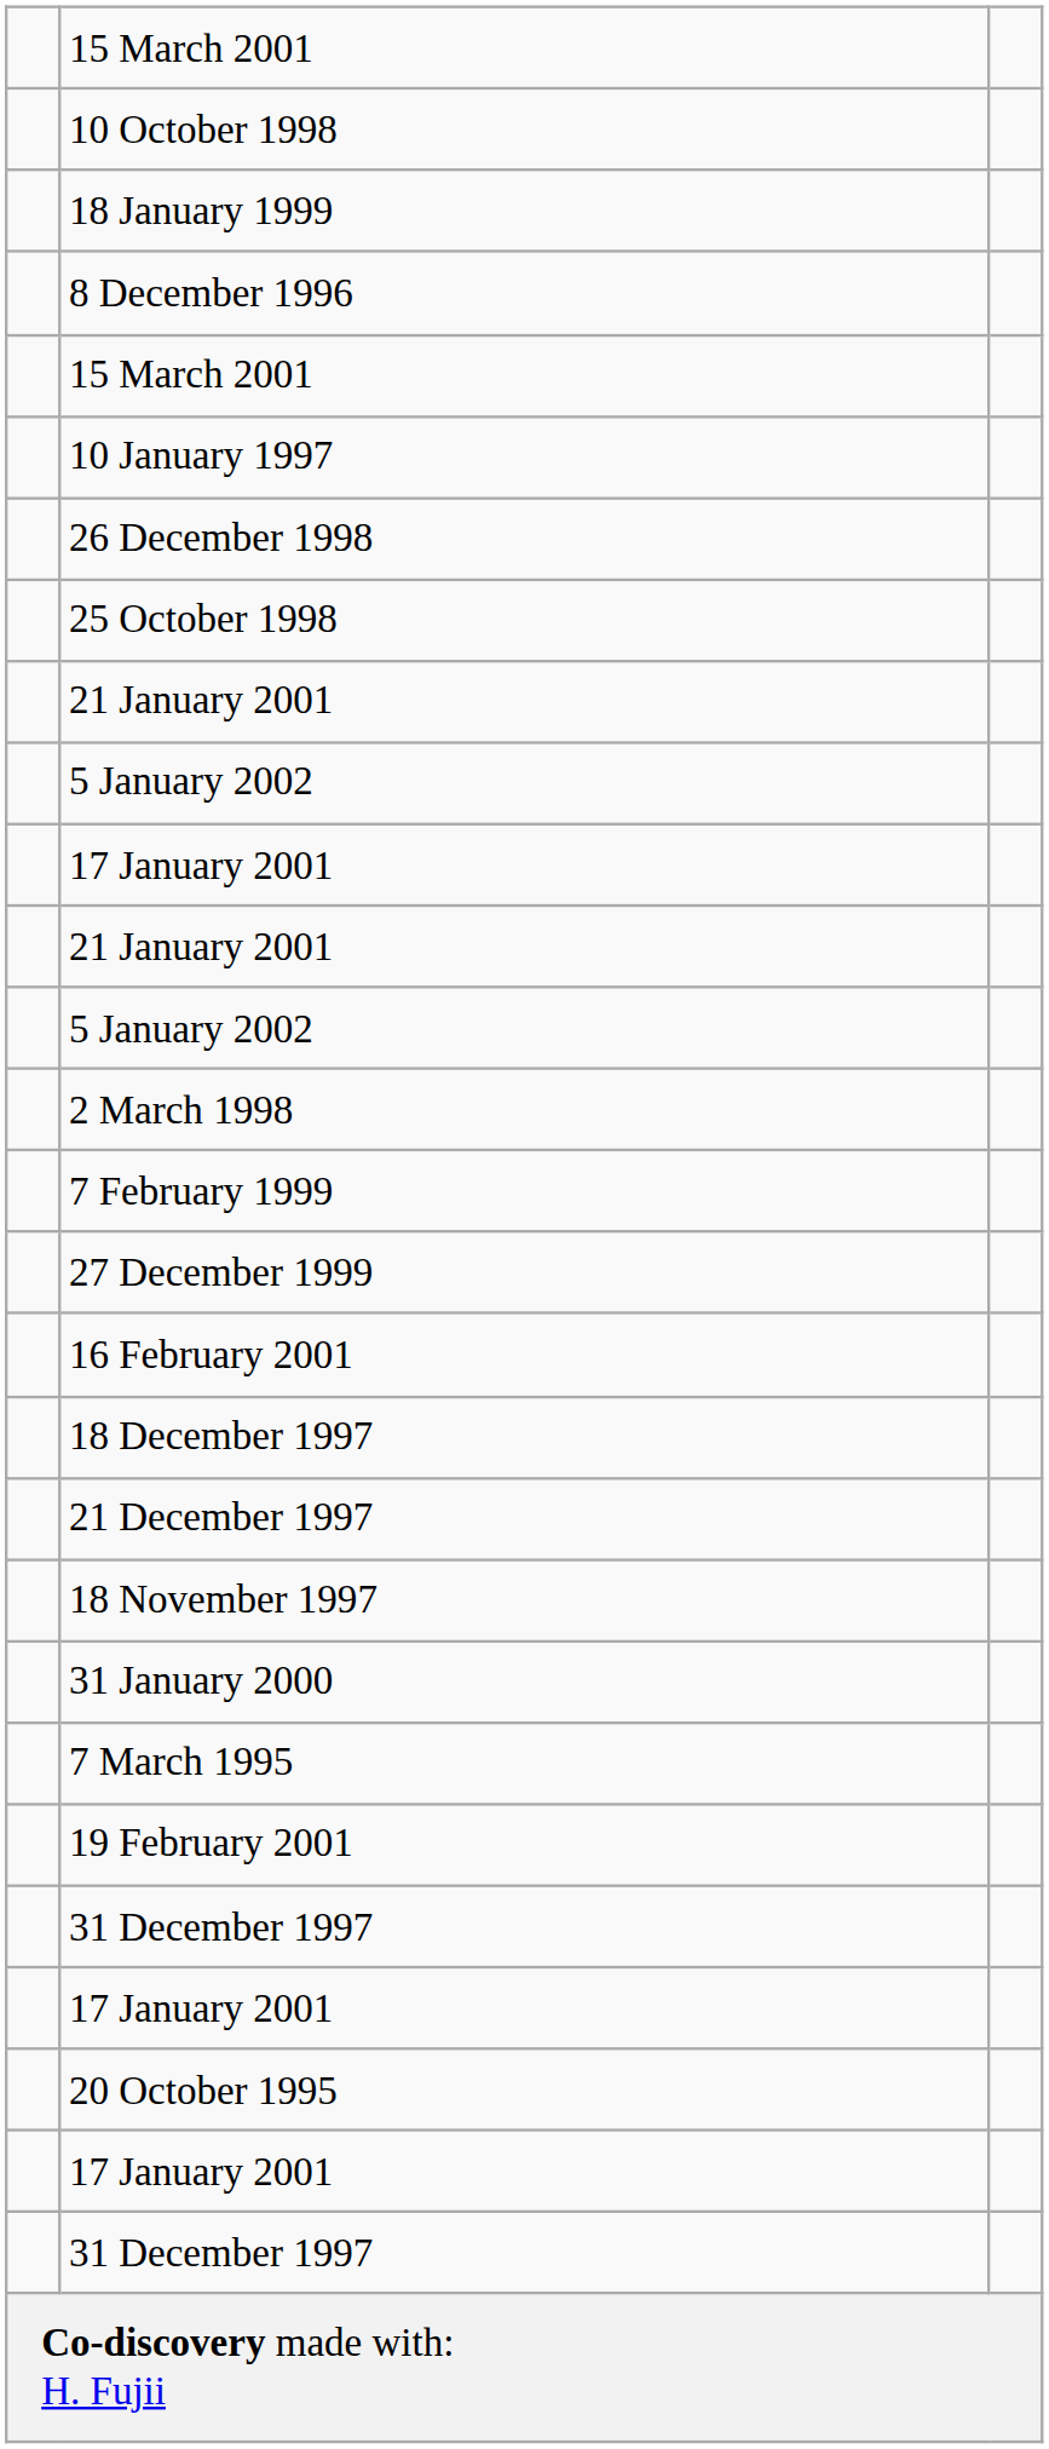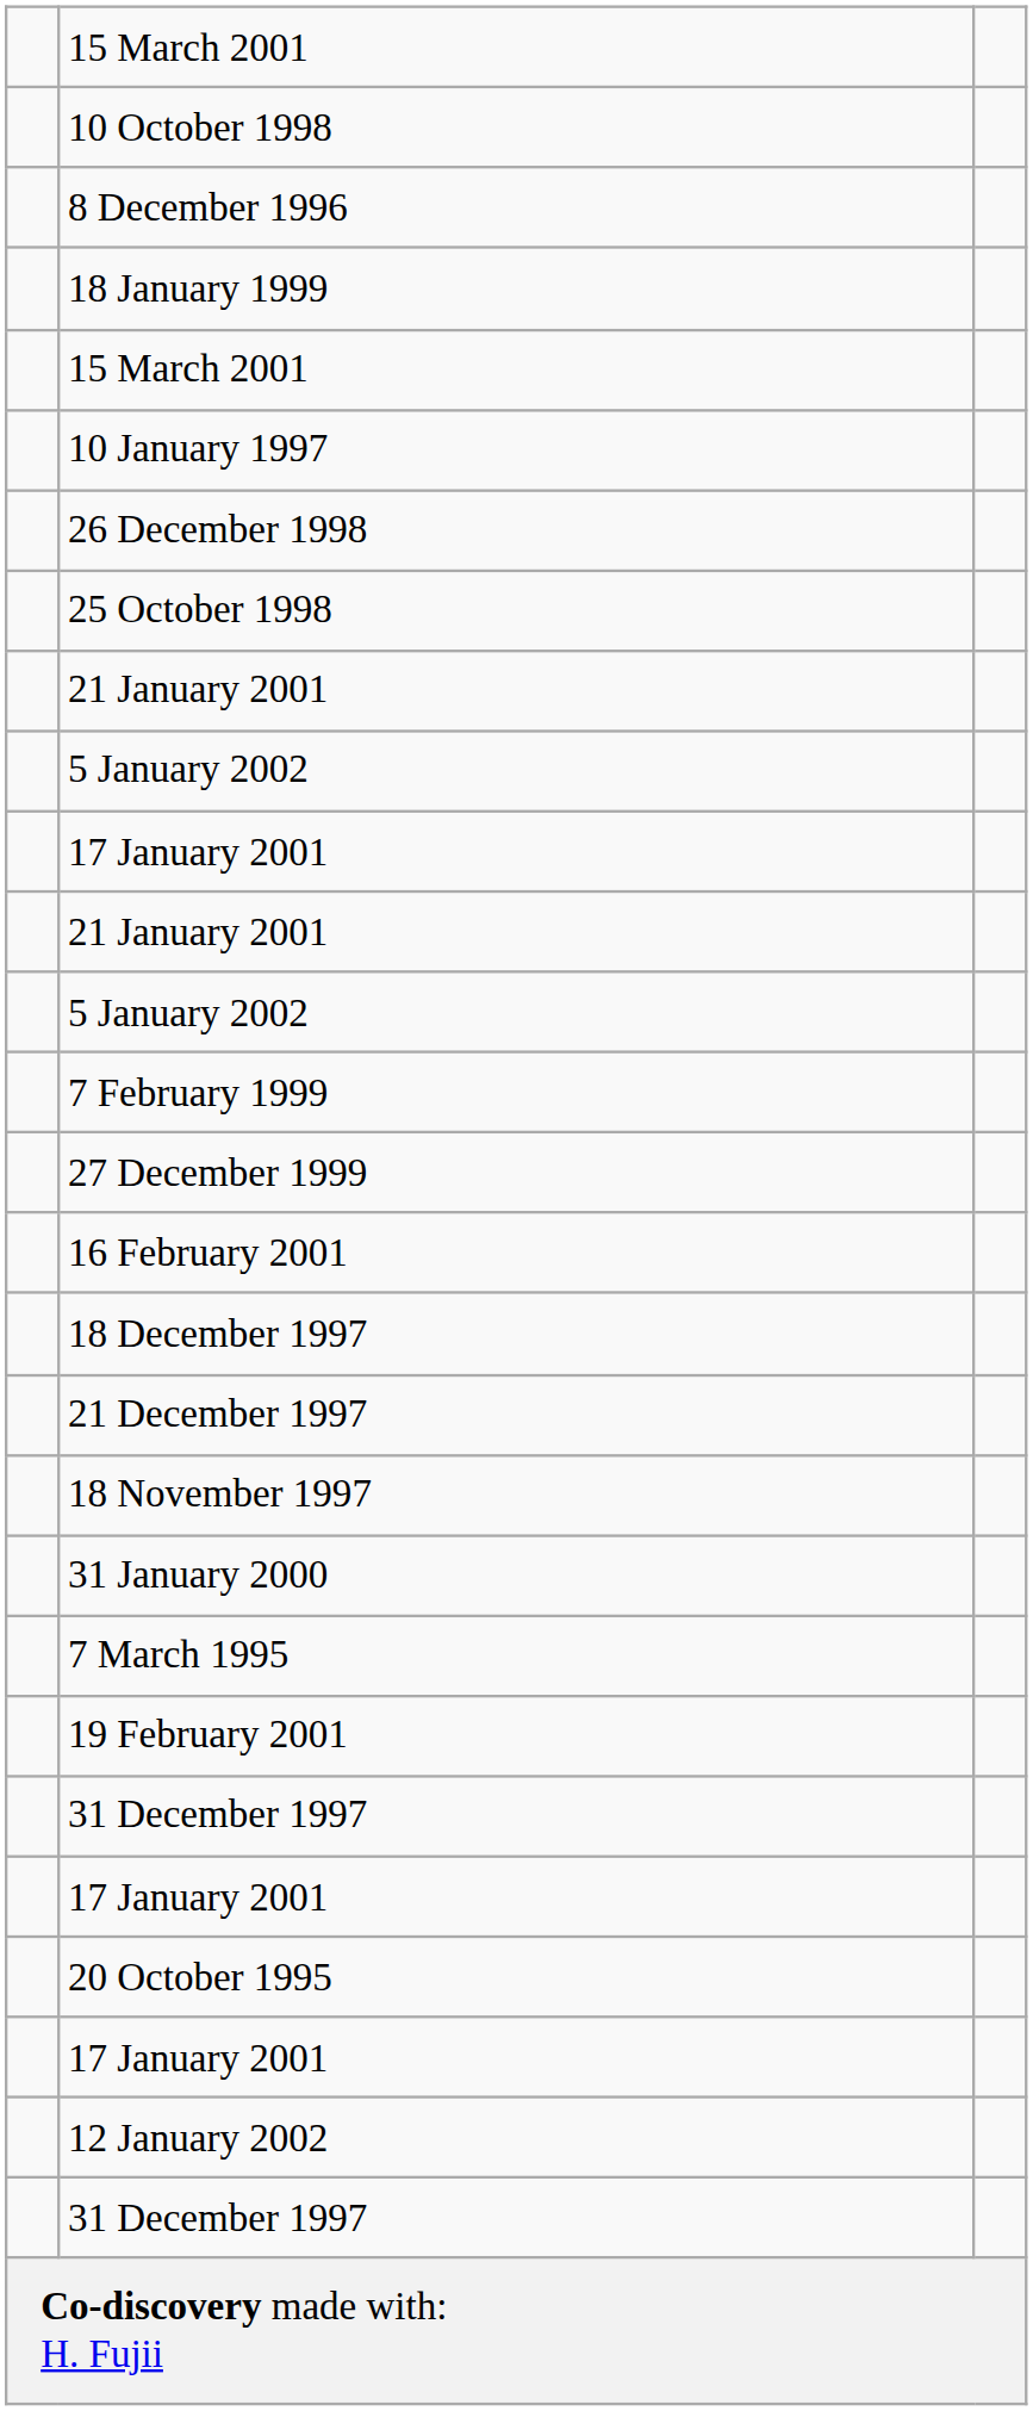rows swapped: 18 January 1999 <-> 8 December 1996
- row: 2 March 1998
+ row: 12 January 2002
